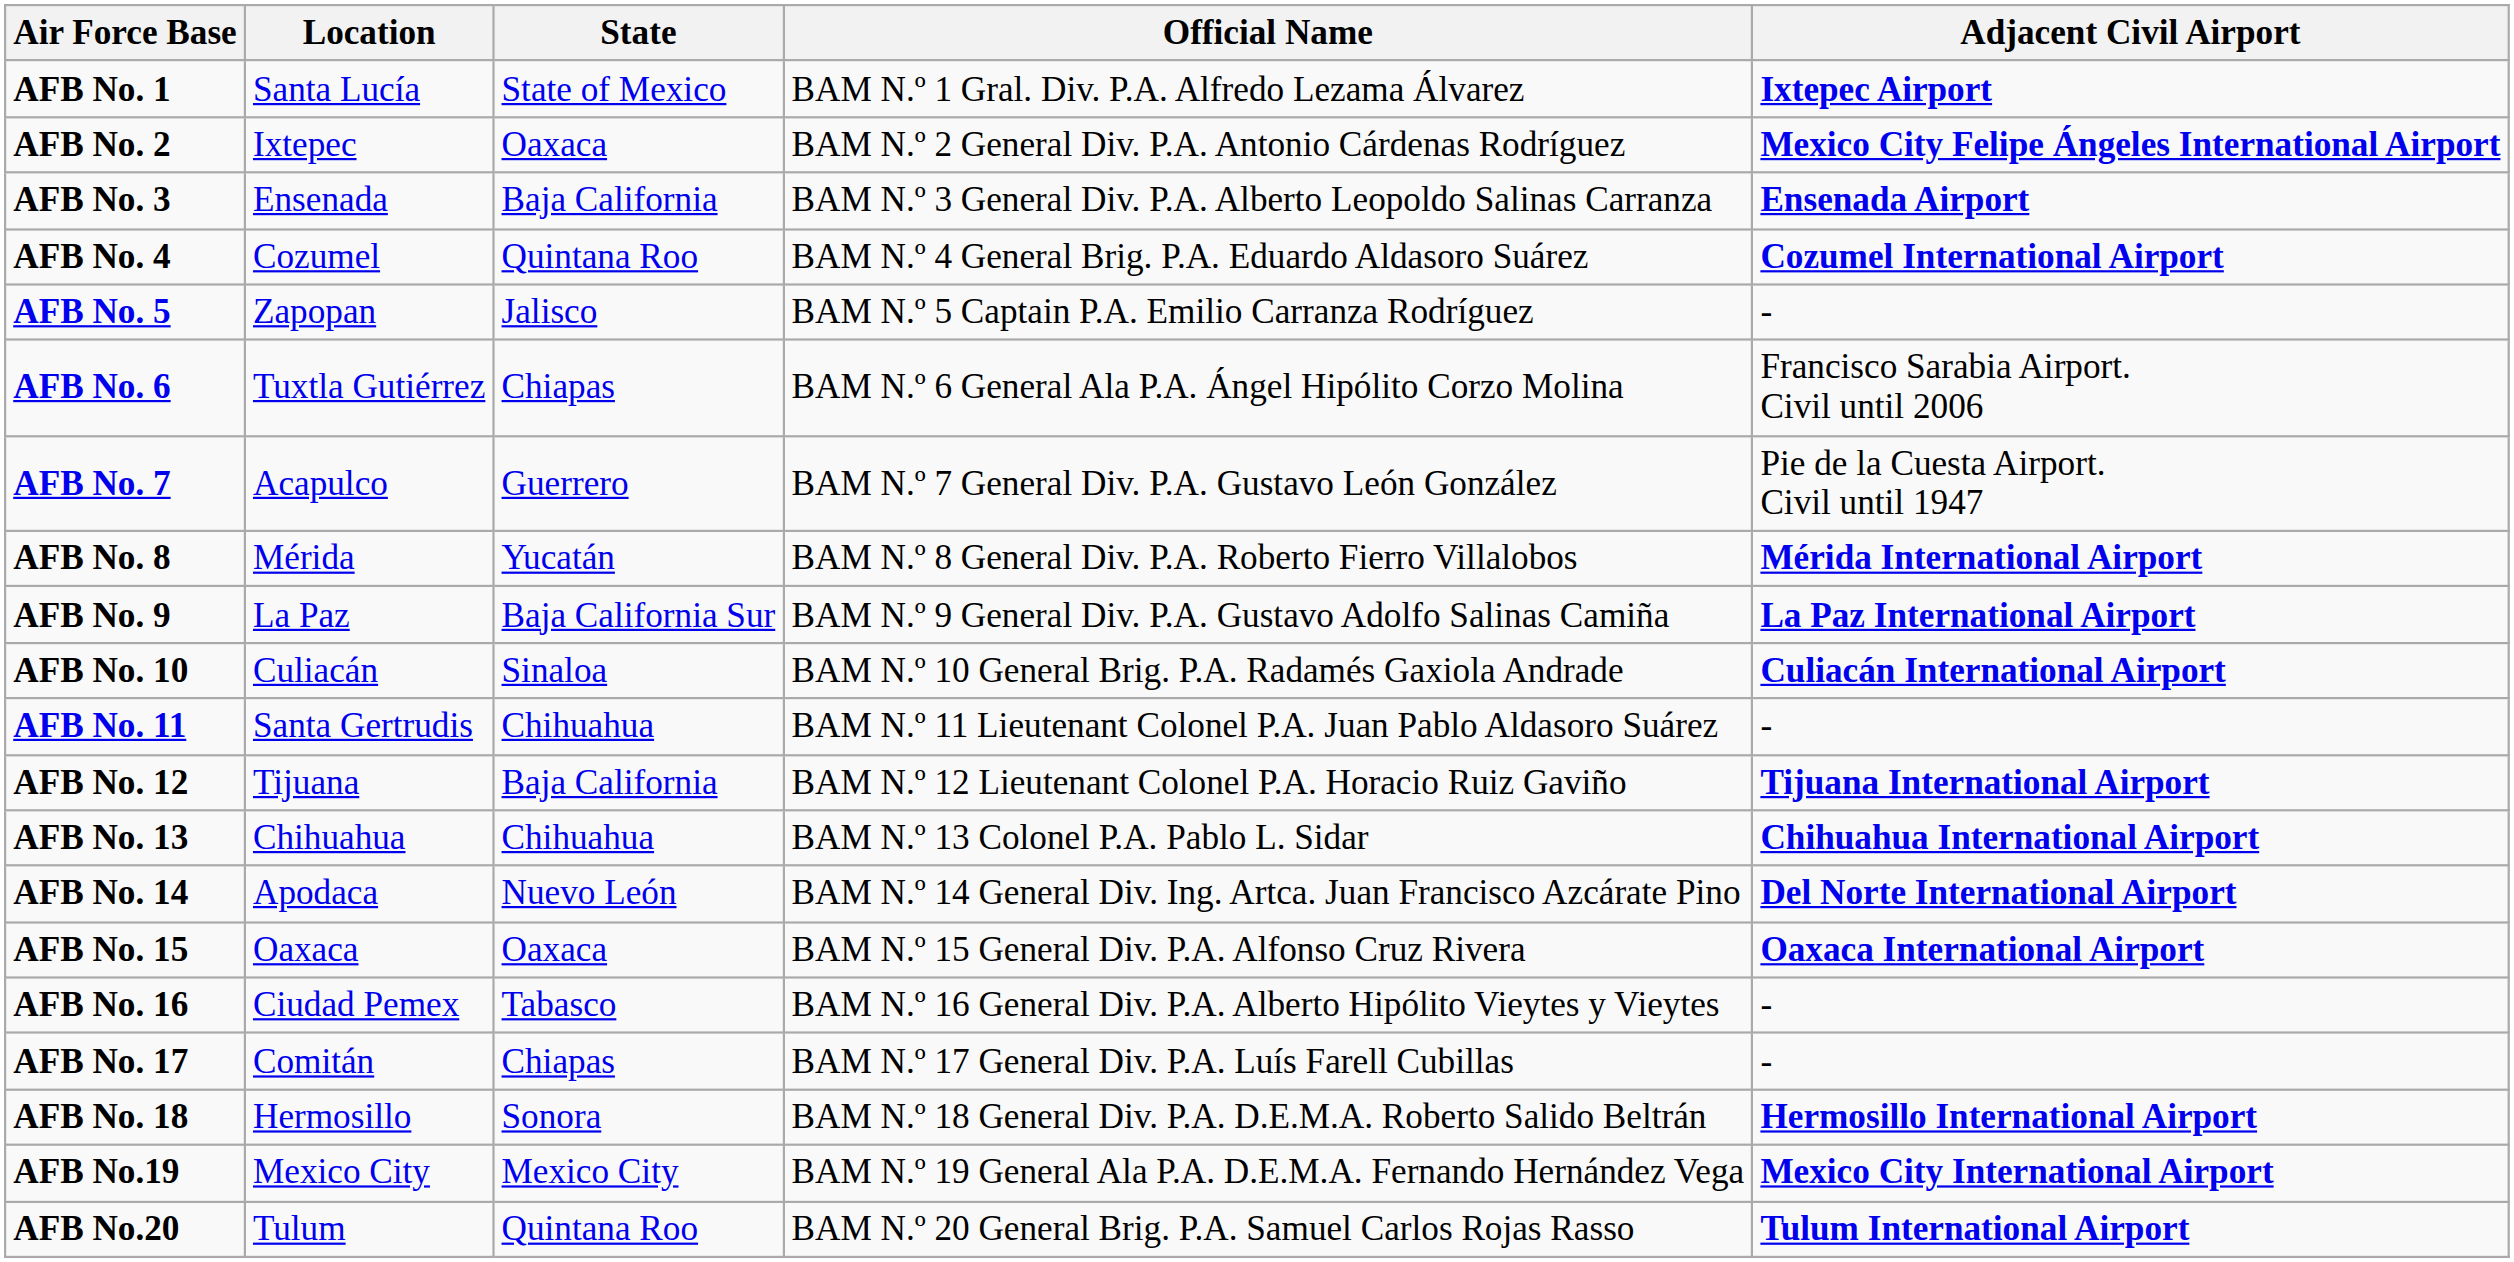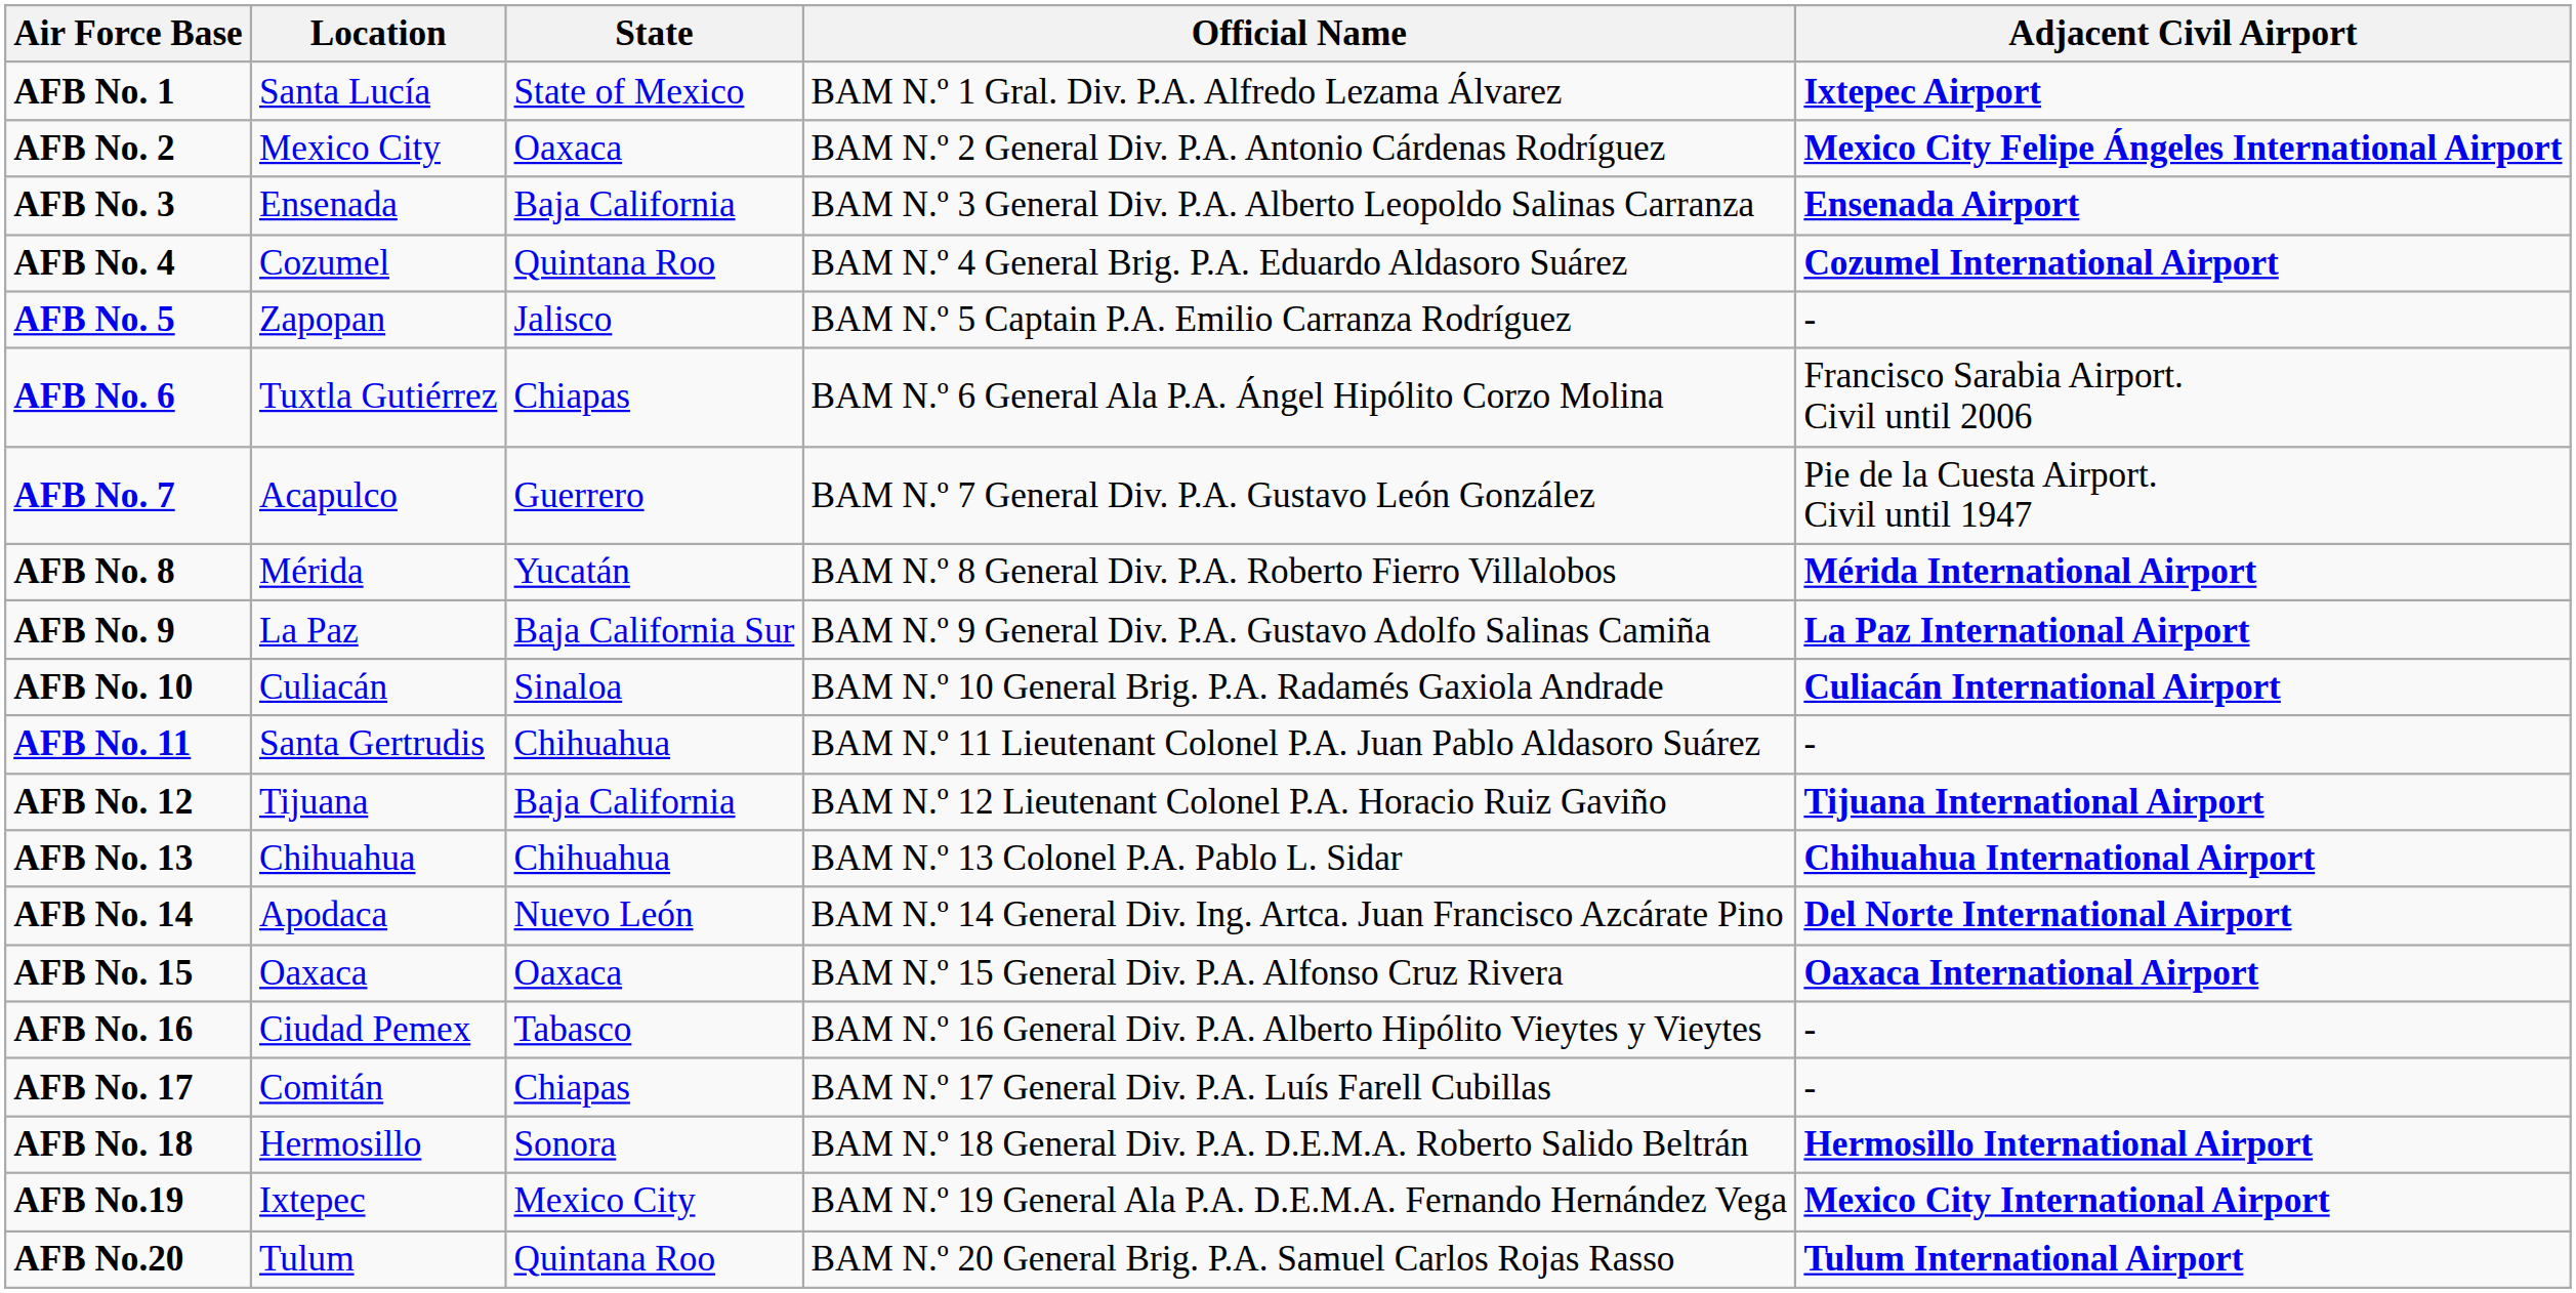AFB No. 2 | Location: Ixtepec -> Mexico City
AFB No.19 | Location: Mexico City -> Ixtepec
